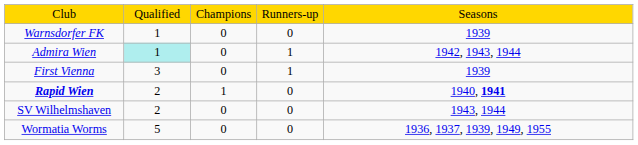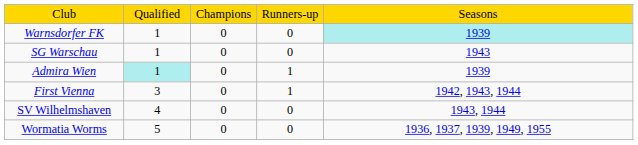Warnsdorfer FK | column 5: no background -> paleturquoise background
+ row: SG Warschau | 1 | 0 | 0 | 1943
Admira Wien | column 5: 1942, 1943, 1944 -> 1939
First Vienna | column 5: 1939 -> 1942, 1943, 1944
- row: Rapid Wien | 2 | 1 | 0 | 1940, 1941
SV Wilhelmshaven | column 2: 2 -> 4
